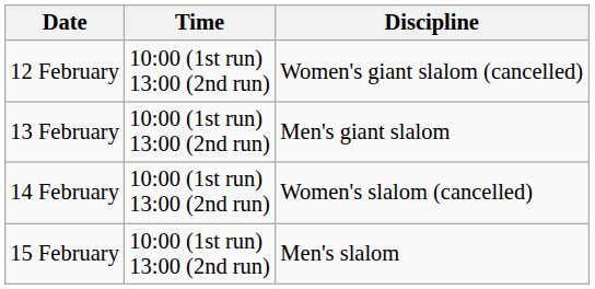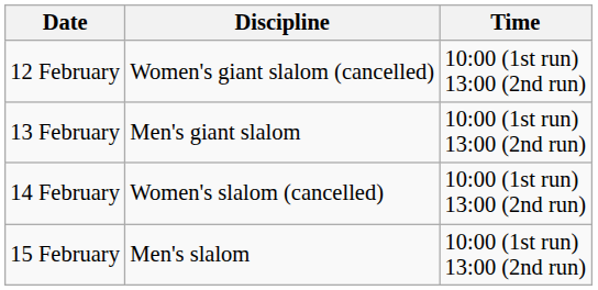columns swapped: Time <-> Discipline
